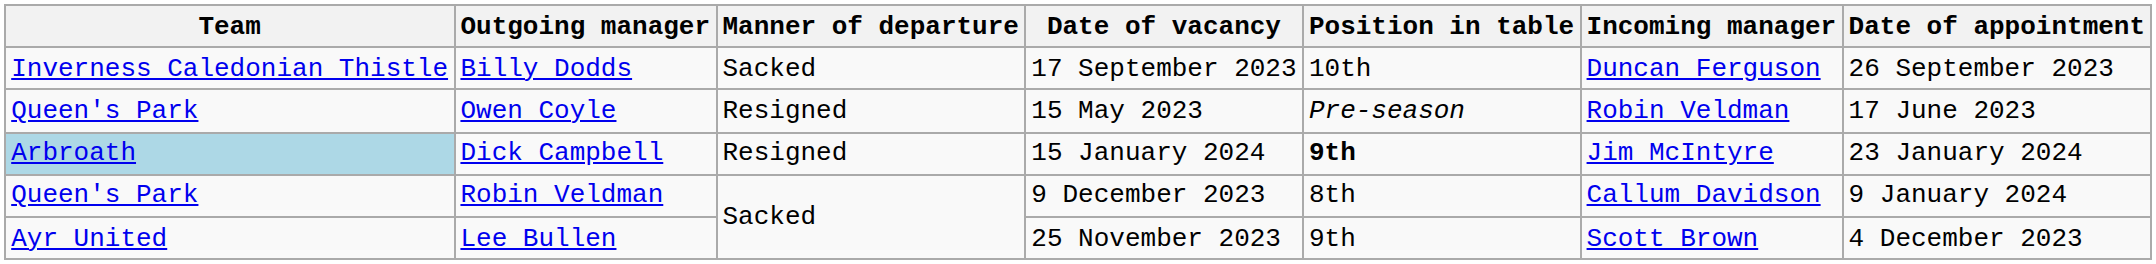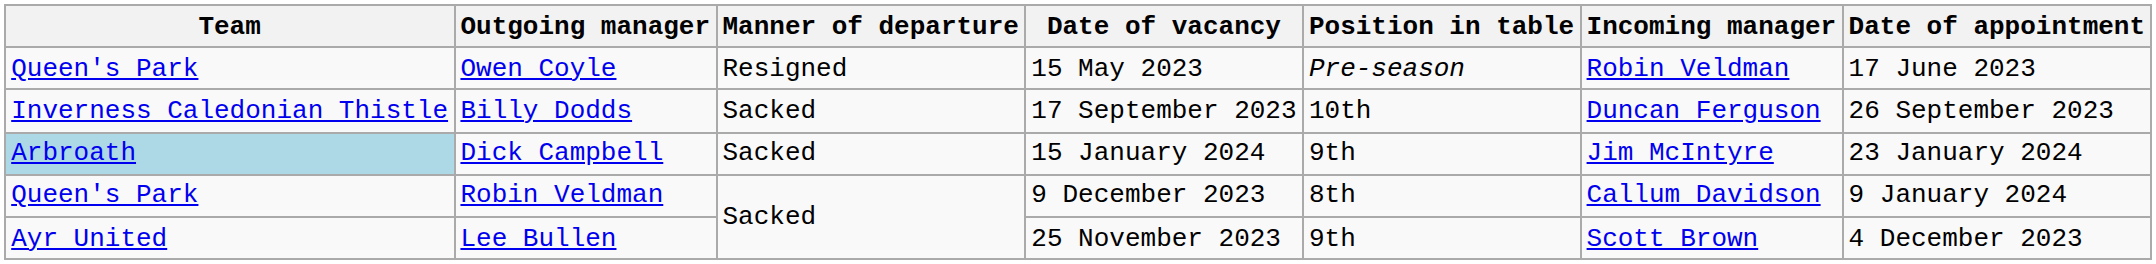rows swapped: Owen Coyle <-> Billy Dodds
Dick Campbell | Manner of departure: Resigned -> Sacked
Dick Campbell | Position in table: bold -> normal
